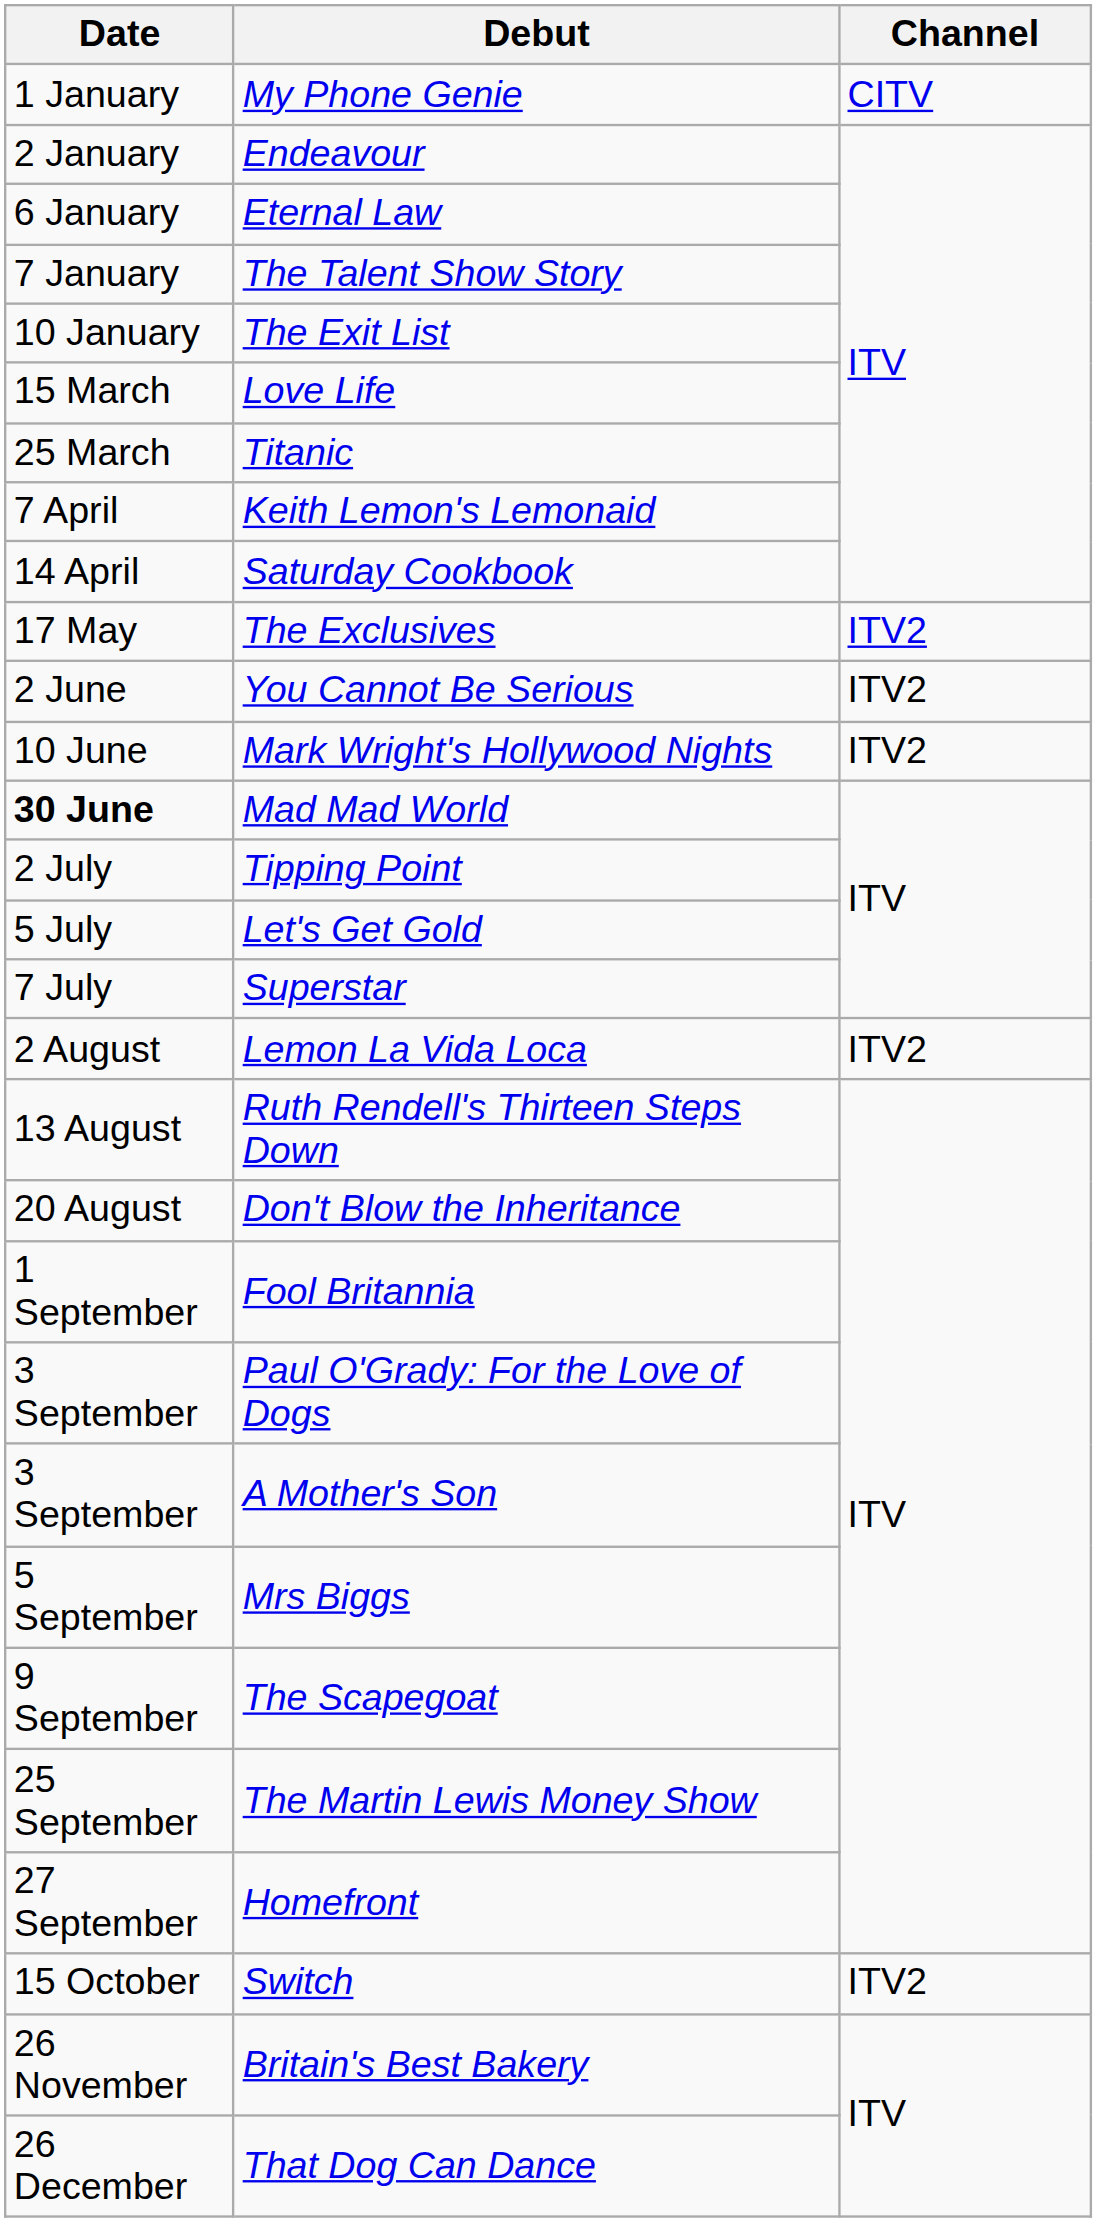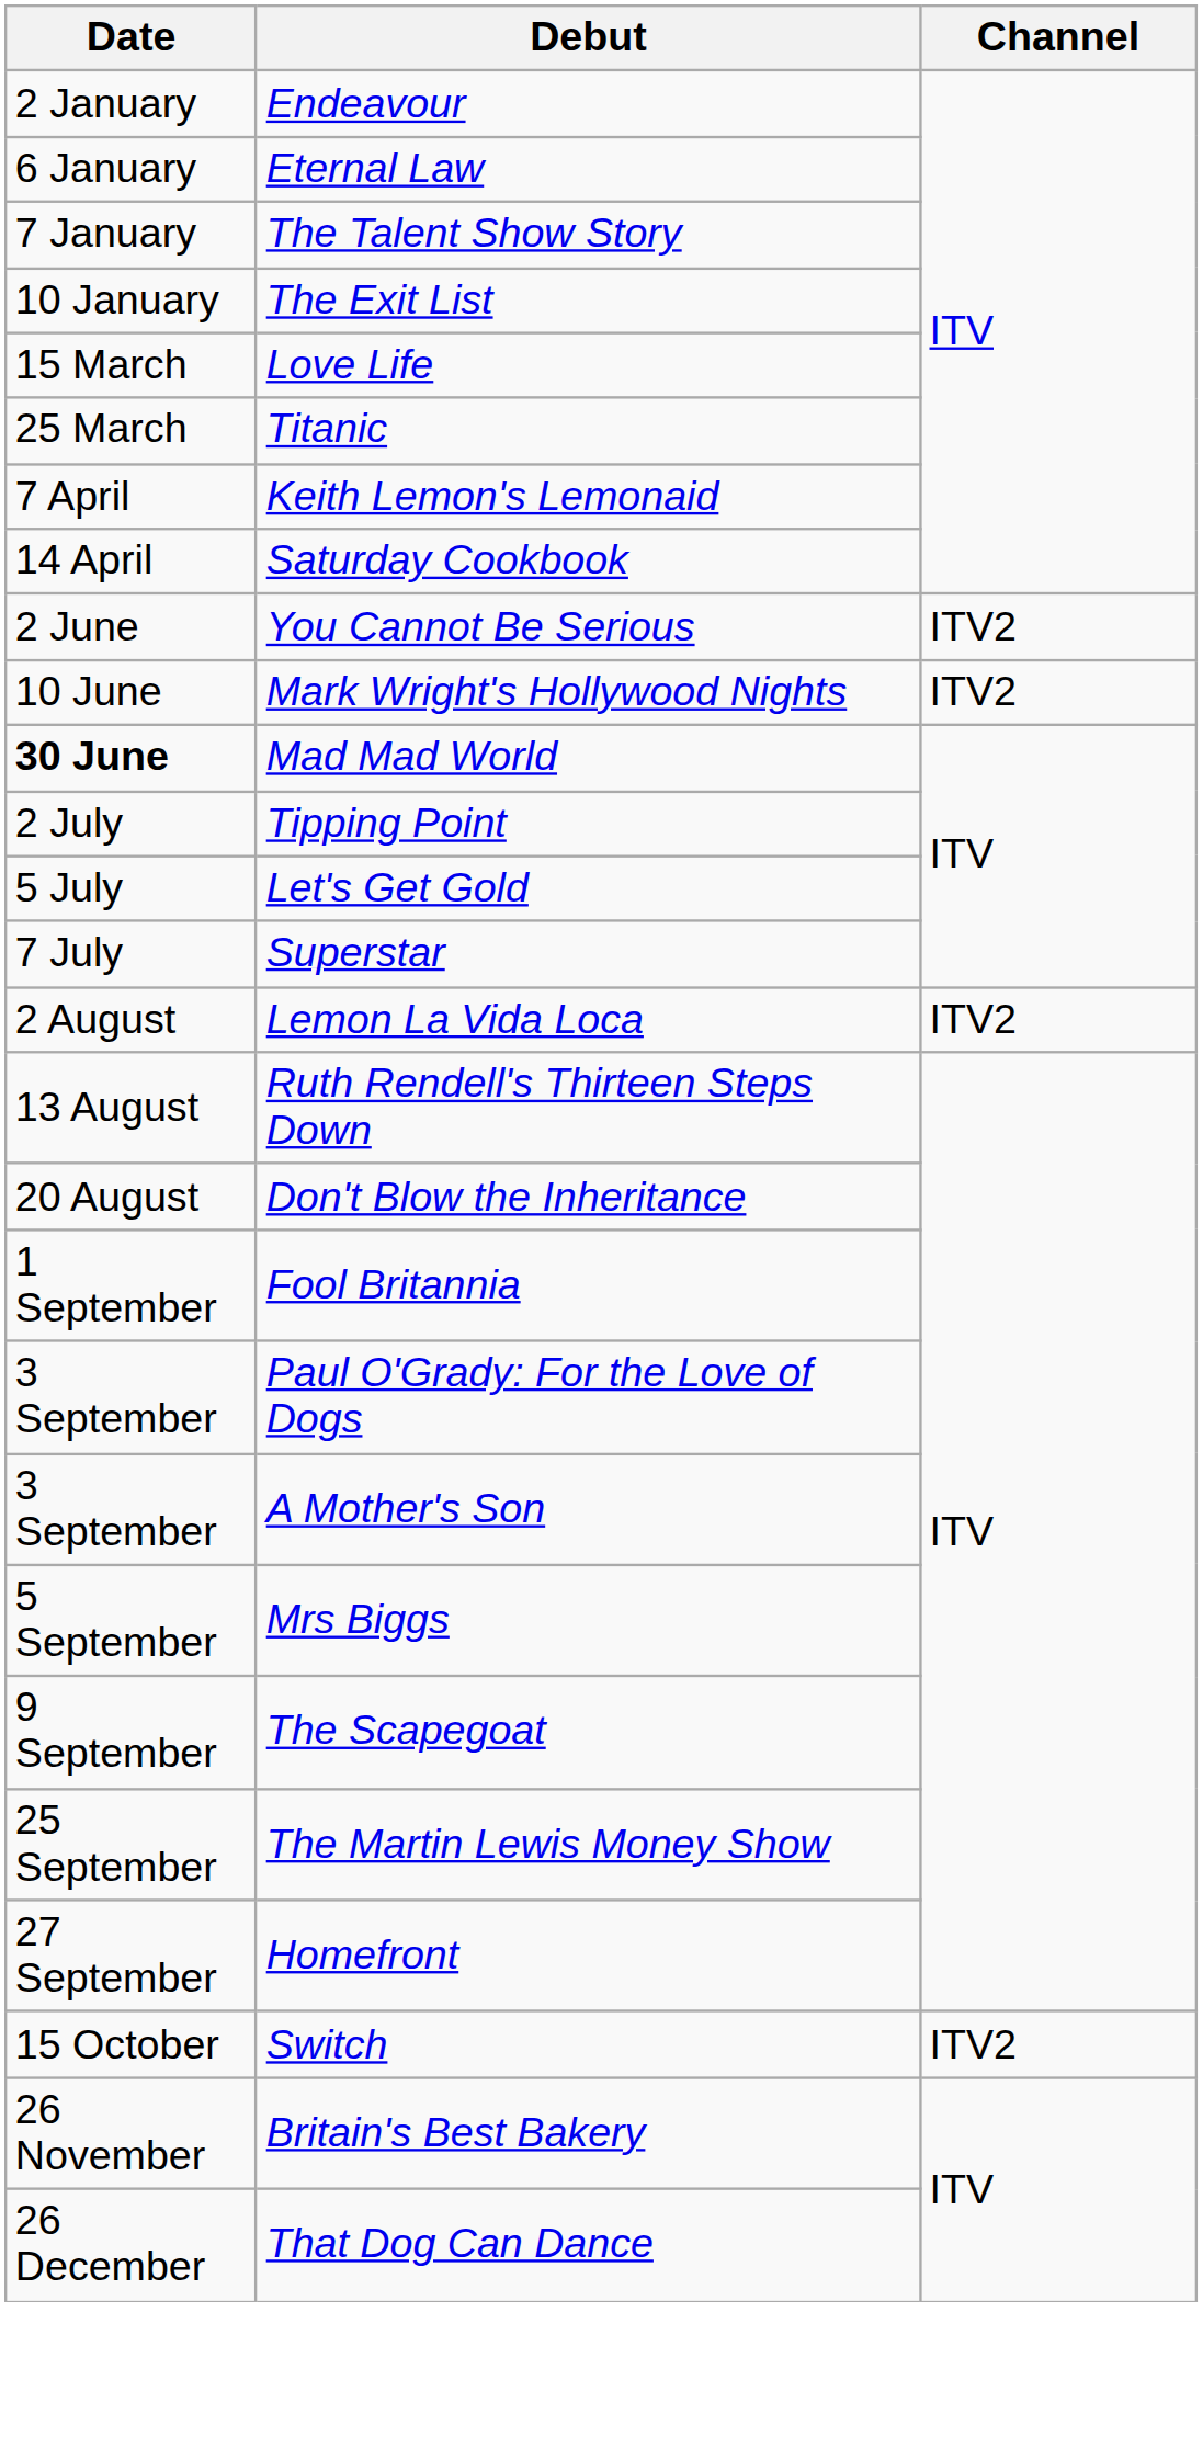- row: 1 January | My Phone Genie | CITV
- row: 17 May | The Exclusives | ITV2
